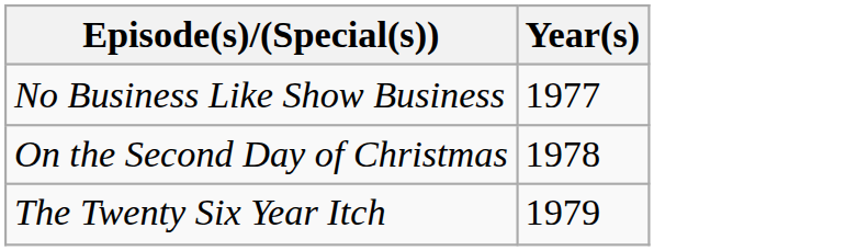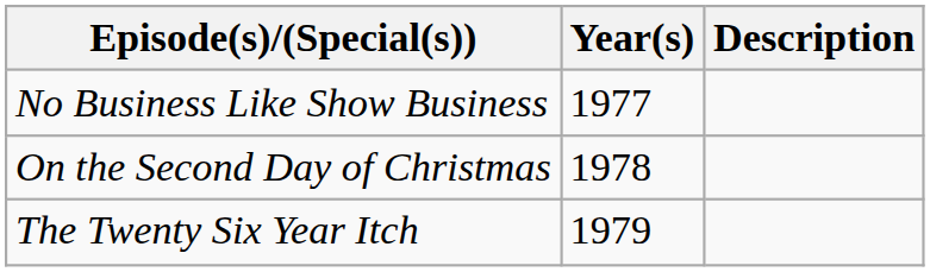+ column: Description
